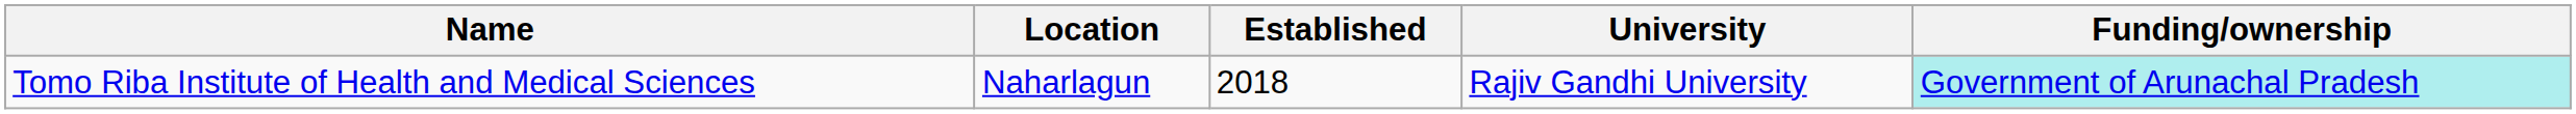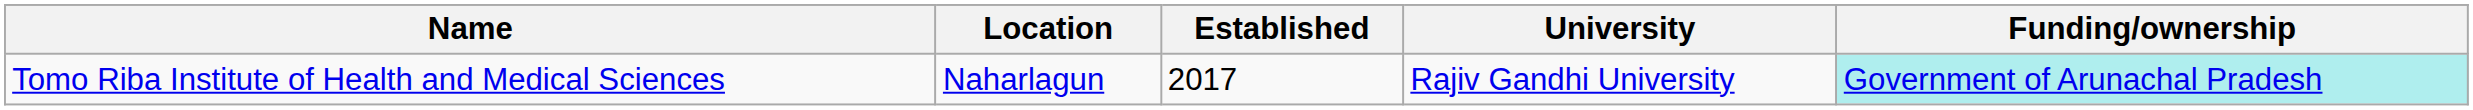Tomo Riba Institute of Health and Medical Sciences | Established: 2018 -> 2017
